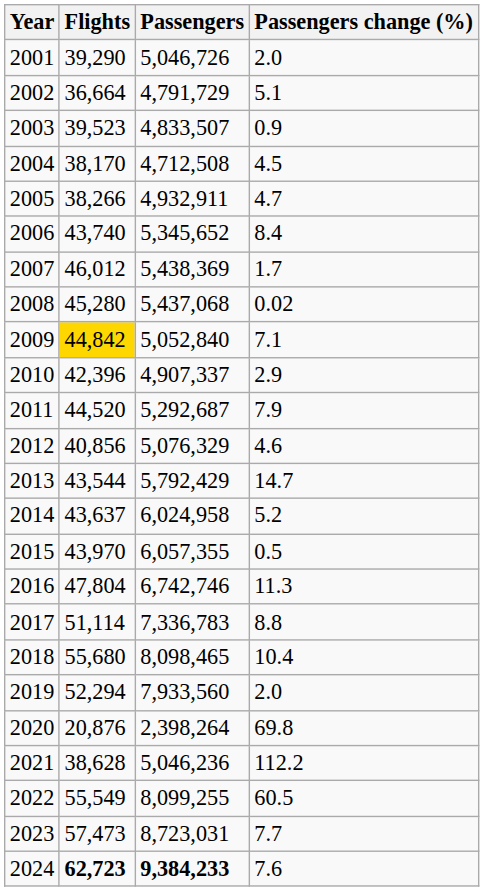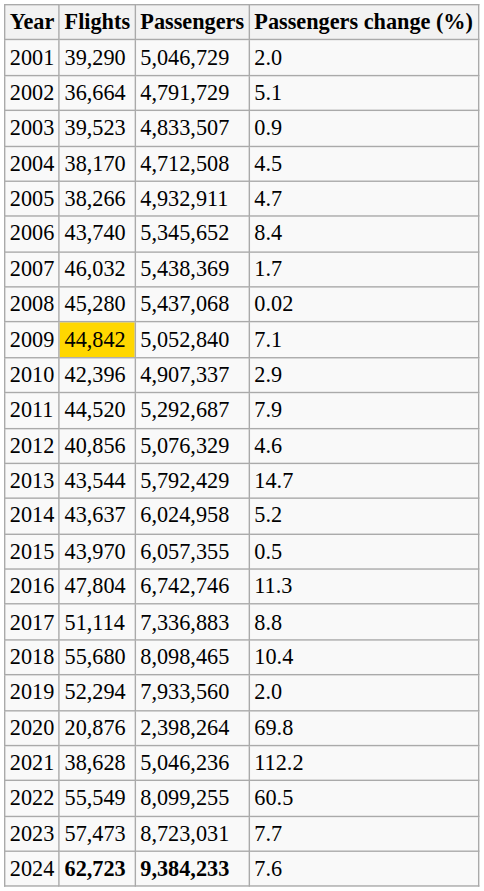2001 | Passengers: 5,046,726 -> 5,046,729
2007 | Flights: 46,012 -> 46,032
2017 | Passengers: 7,336,783 -> 7,336,883
